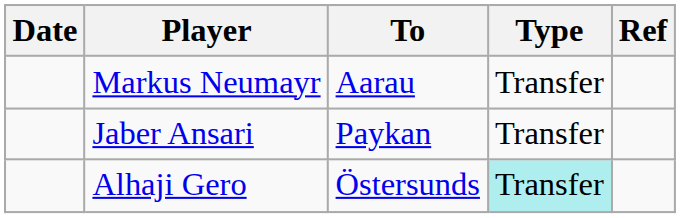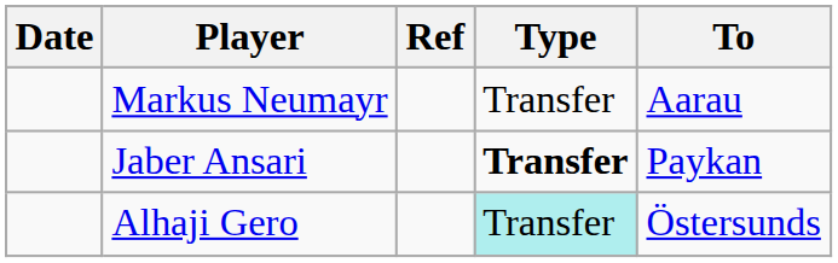columns swapped: To <-> Ref
Jaber Ansari | Type: normal -> bold
